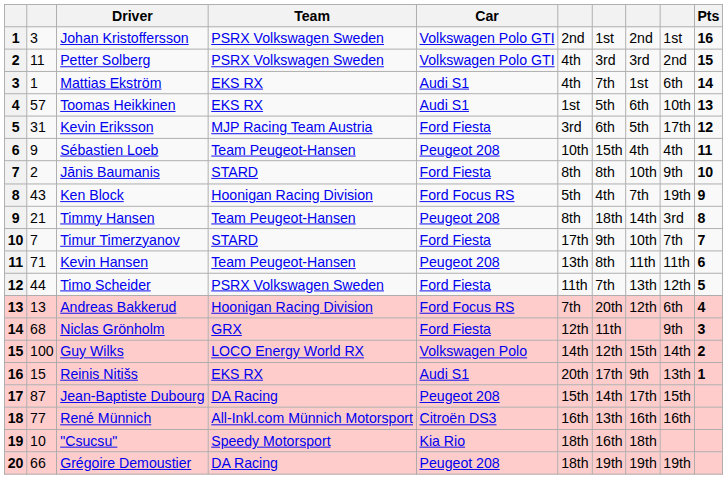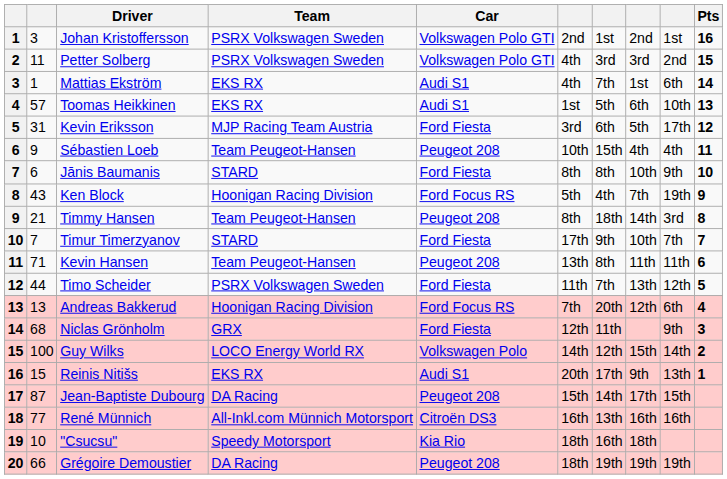Jānis Baumanis | column 2: 2 -> 6
